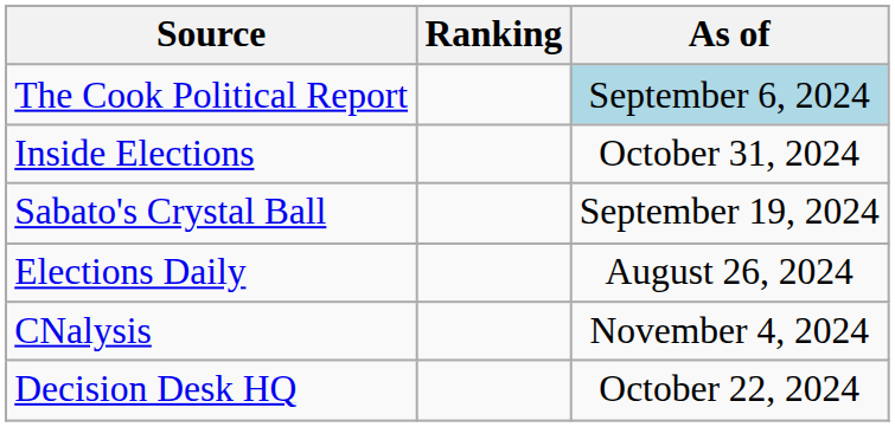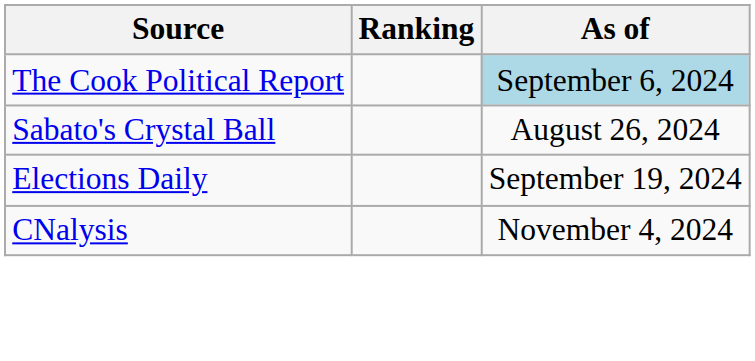- row: Inside Elections | October 31, 2024
Sabato's Crystal Ball | As of: September 19, 2024 -> August 26, 2024
Elections Daily | As of: August 26, 2024 -> September 19, 2024
- row: Decision Desk HQ | October 22, 2024
